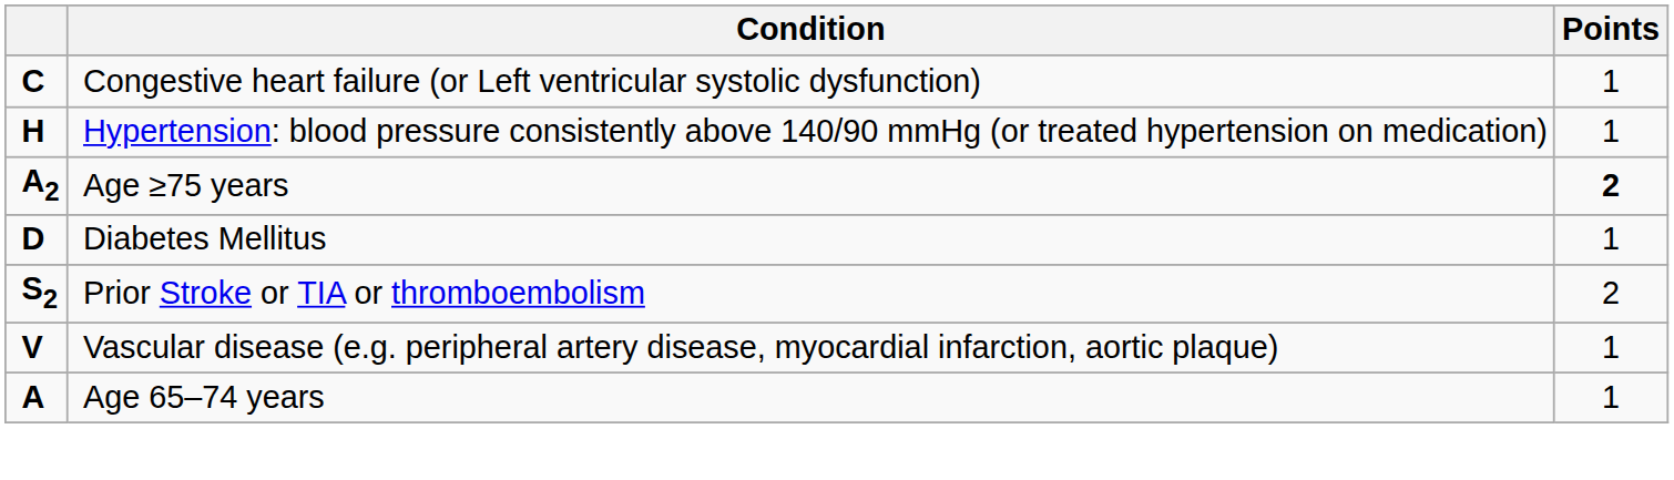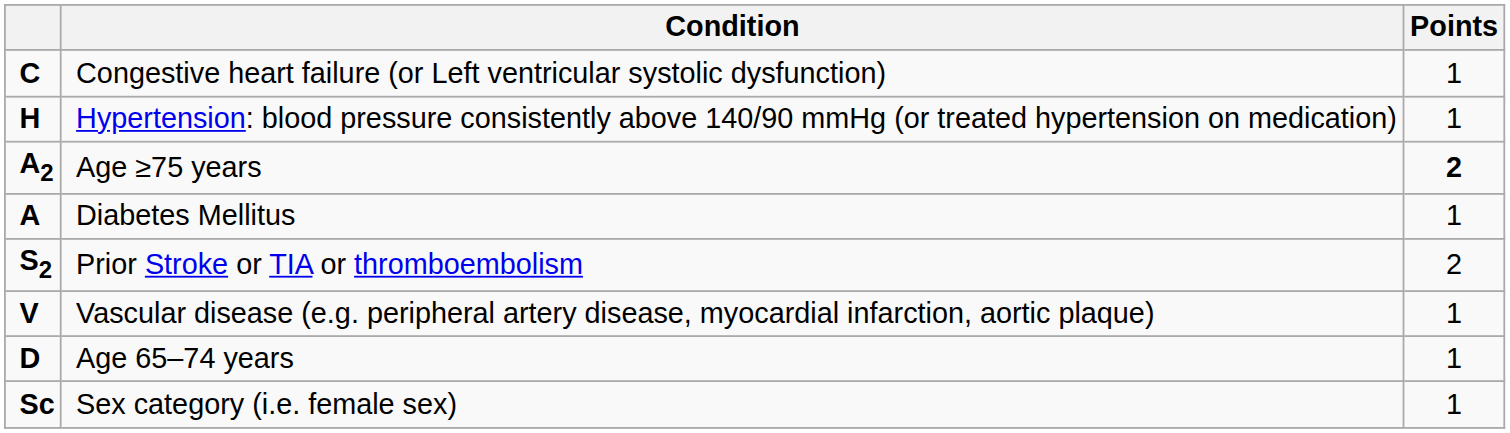Diabetes Mellitus | column 1: D -> A
Age 65–74 years | column 1: A -> D
+ row: Sc | Sex category (i.e. female sex) | 1
